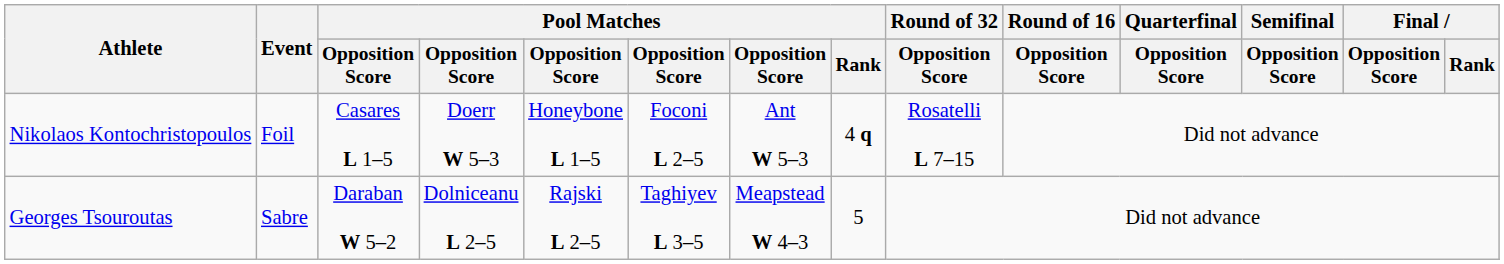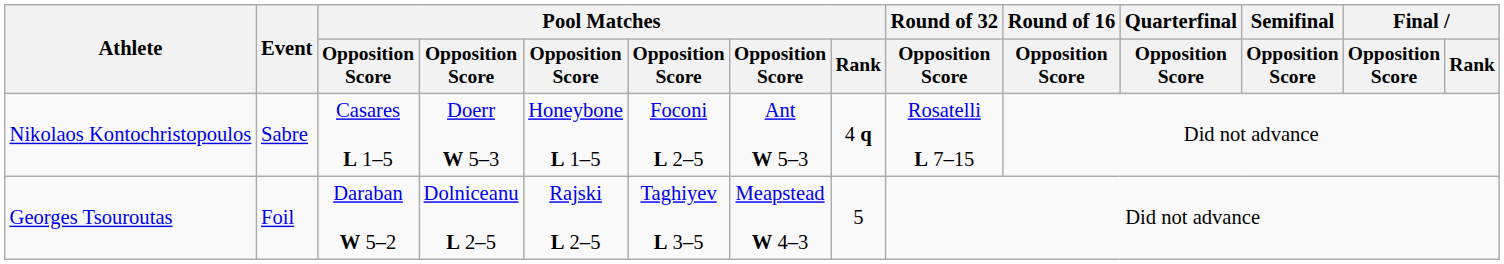Nikolaos Kontochristopoulos | Event: Foil -> Sabre
Georges Tsouroutas | Event: Sabre -> Foil
